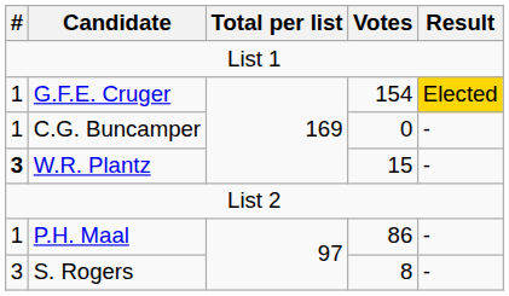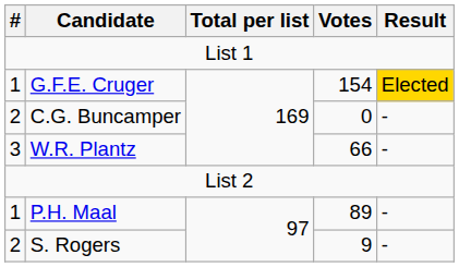C.G. Buncamper | #: 1 -> 2
W.R. Plantz | #: bold -> normal
W.R. Plantz | Votes: 15 -> 66
P.H. Maal | Votes: 86 -> 89
S. Rogers | #: 3 -> 2
S. Rogers | Votes: 8 -> 9
